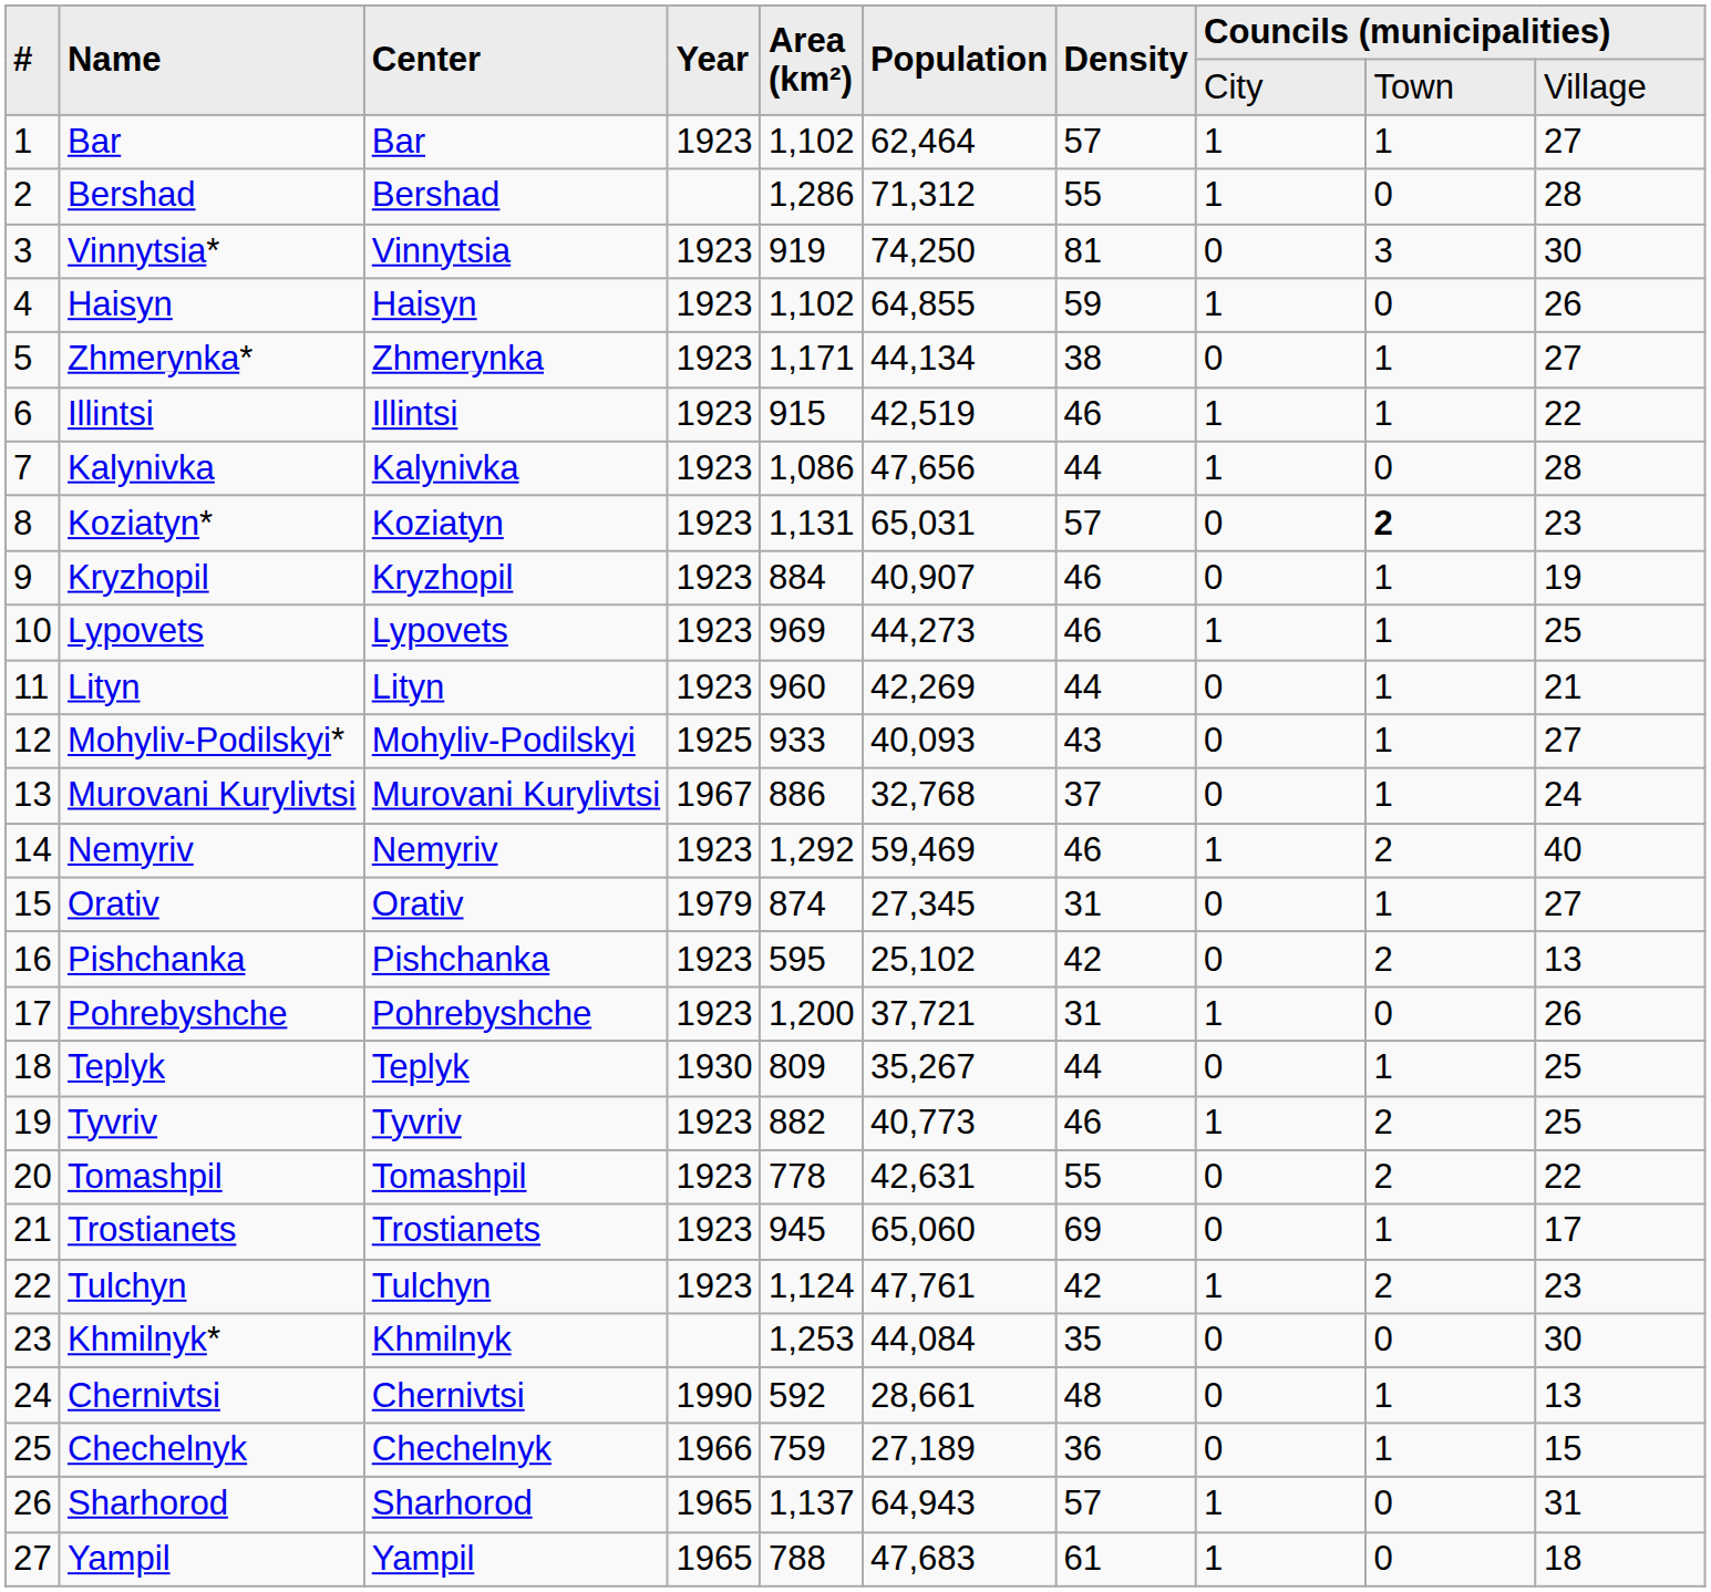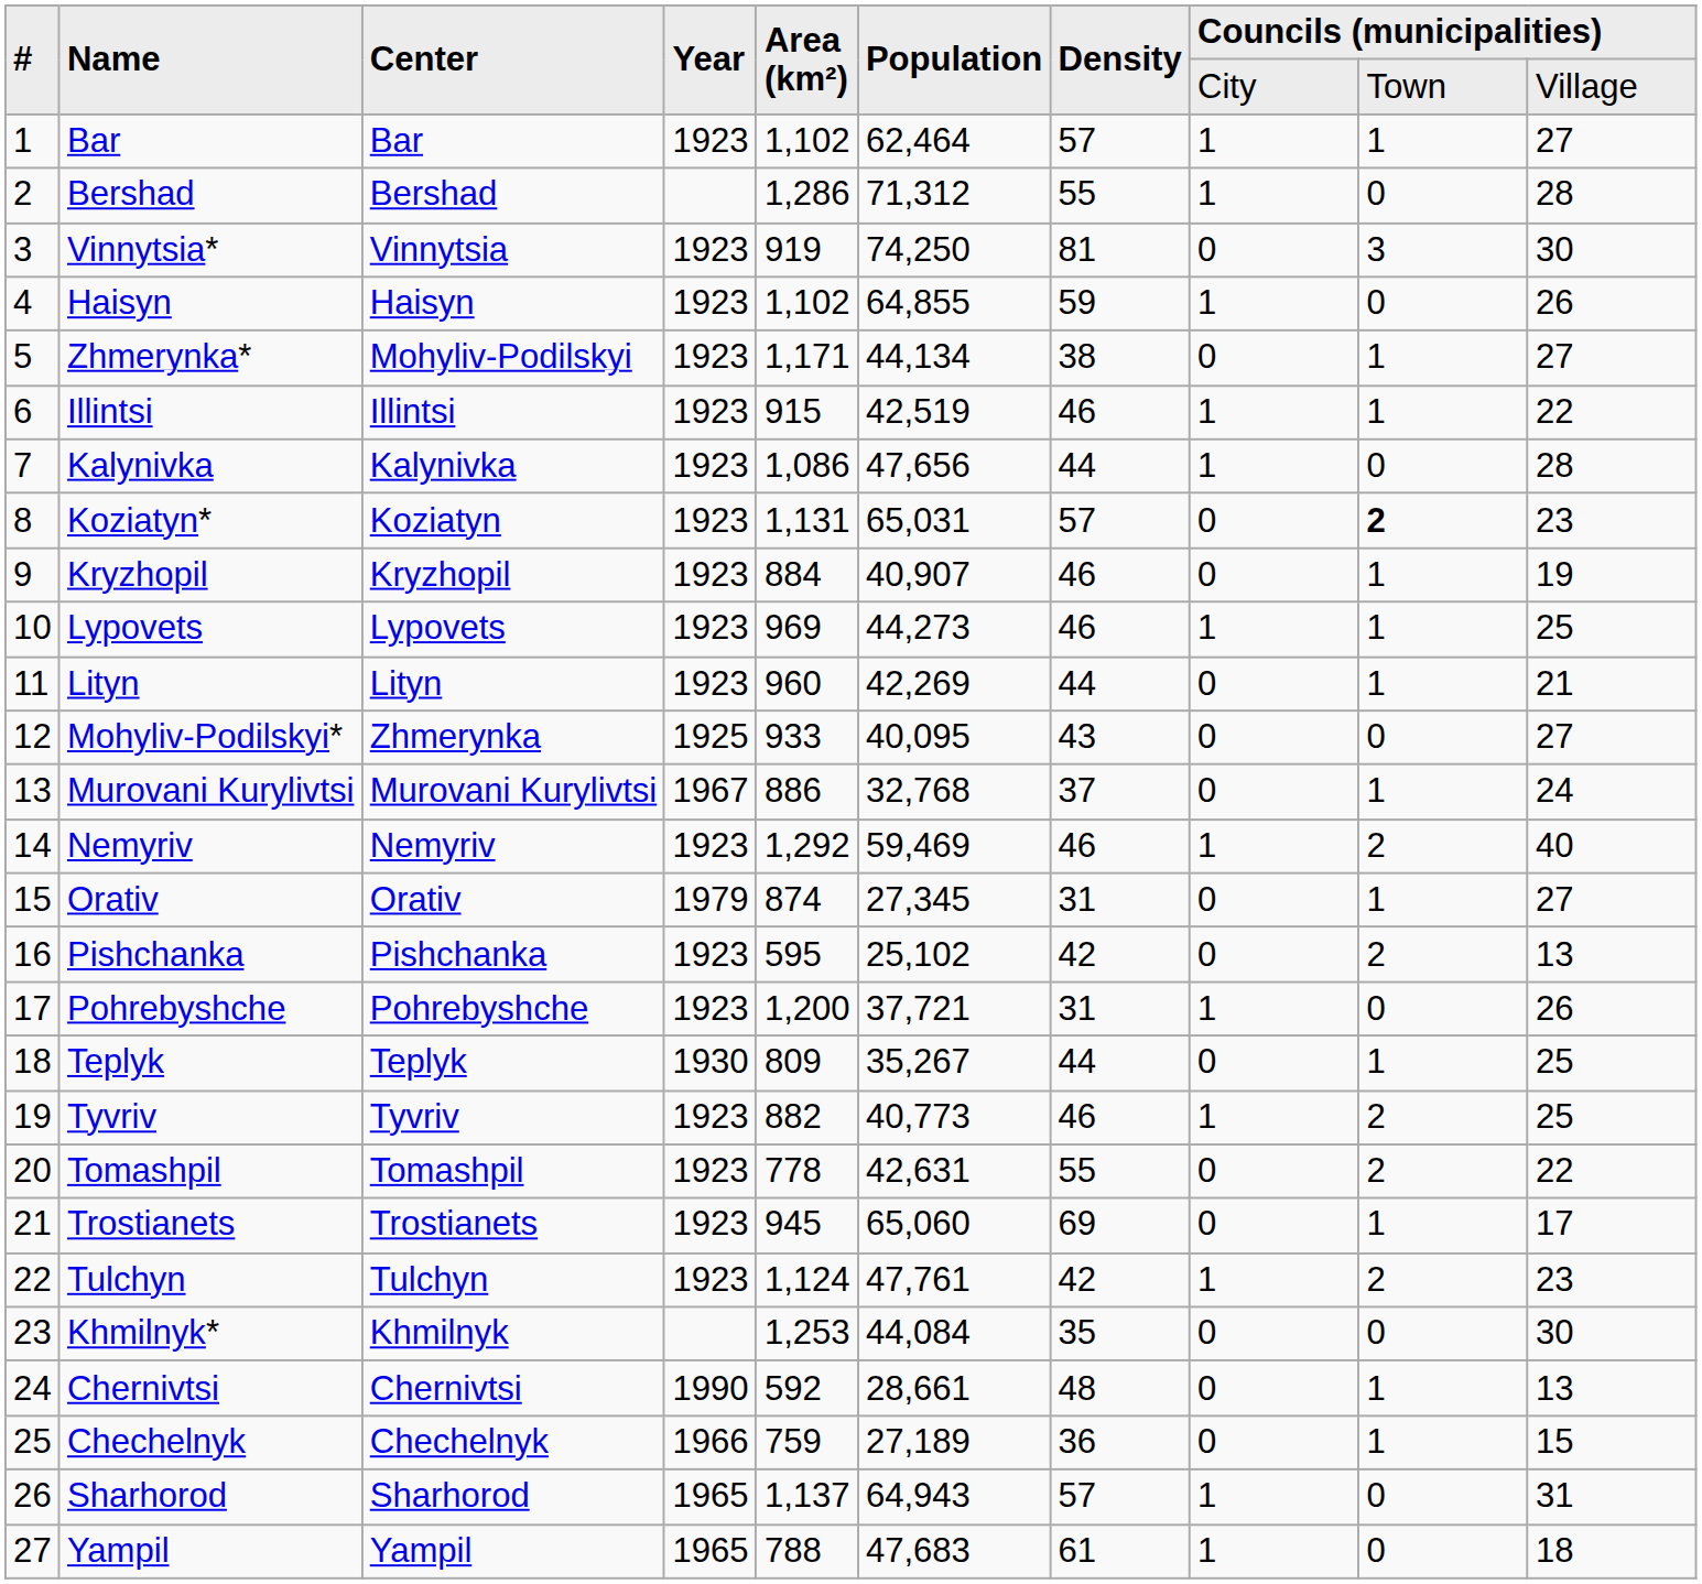Zhmerynka* | Center: Zhmerynka -> Mohyliv-Podilskyi
Mohyliv-Podilskyi* | Center: Mohyliv-Podilskyi -> Zhmerynka
Mohyliv-Podilskyi* | Population: 40,093 -> 40,095
Mohyliv-Podilskyi* | column 9: 1 -> 0
